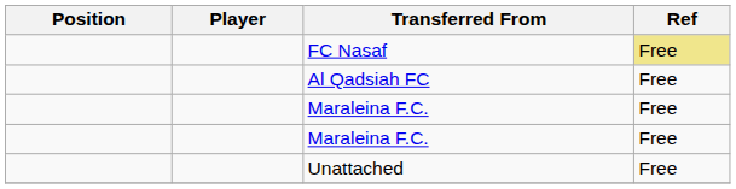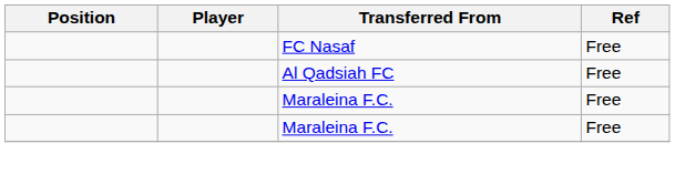FC Nasaf | Ref: khaki background -> no background
- row: Unattached | Free
